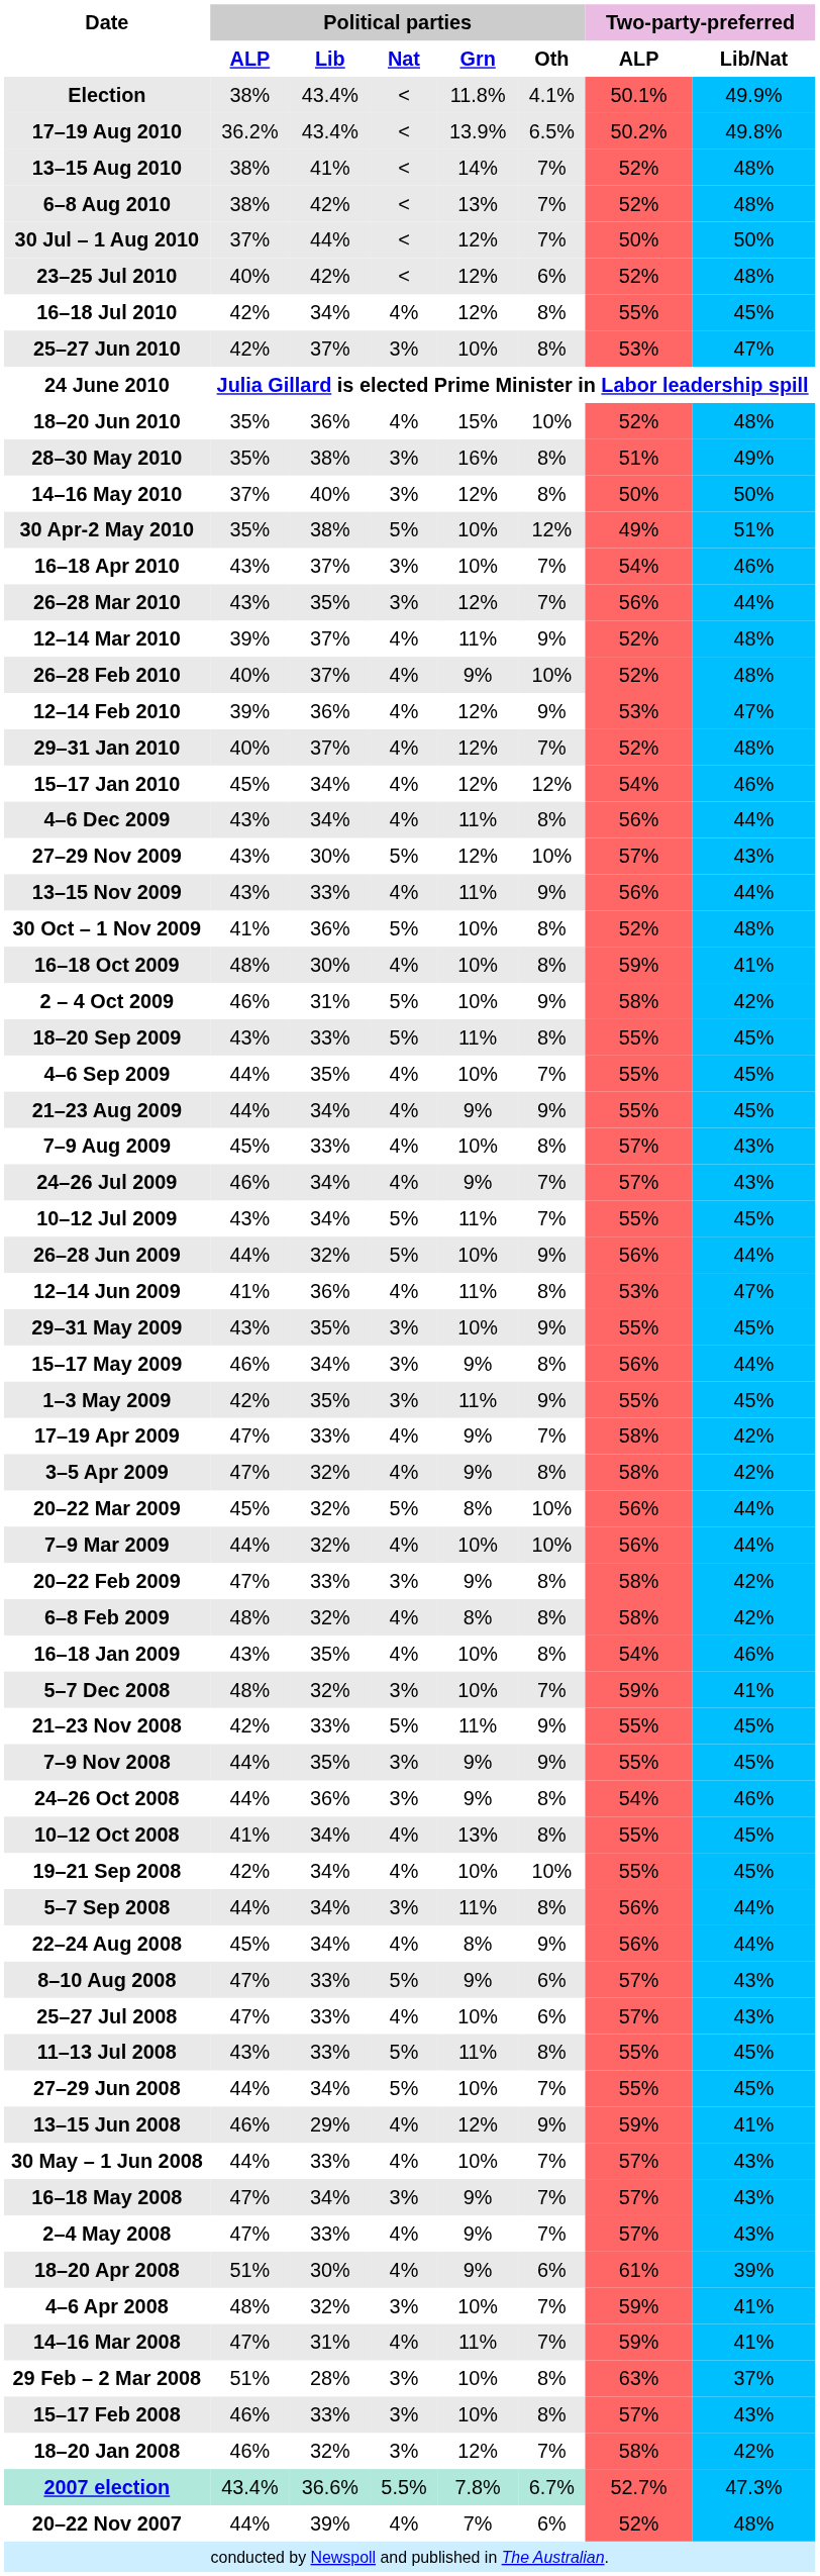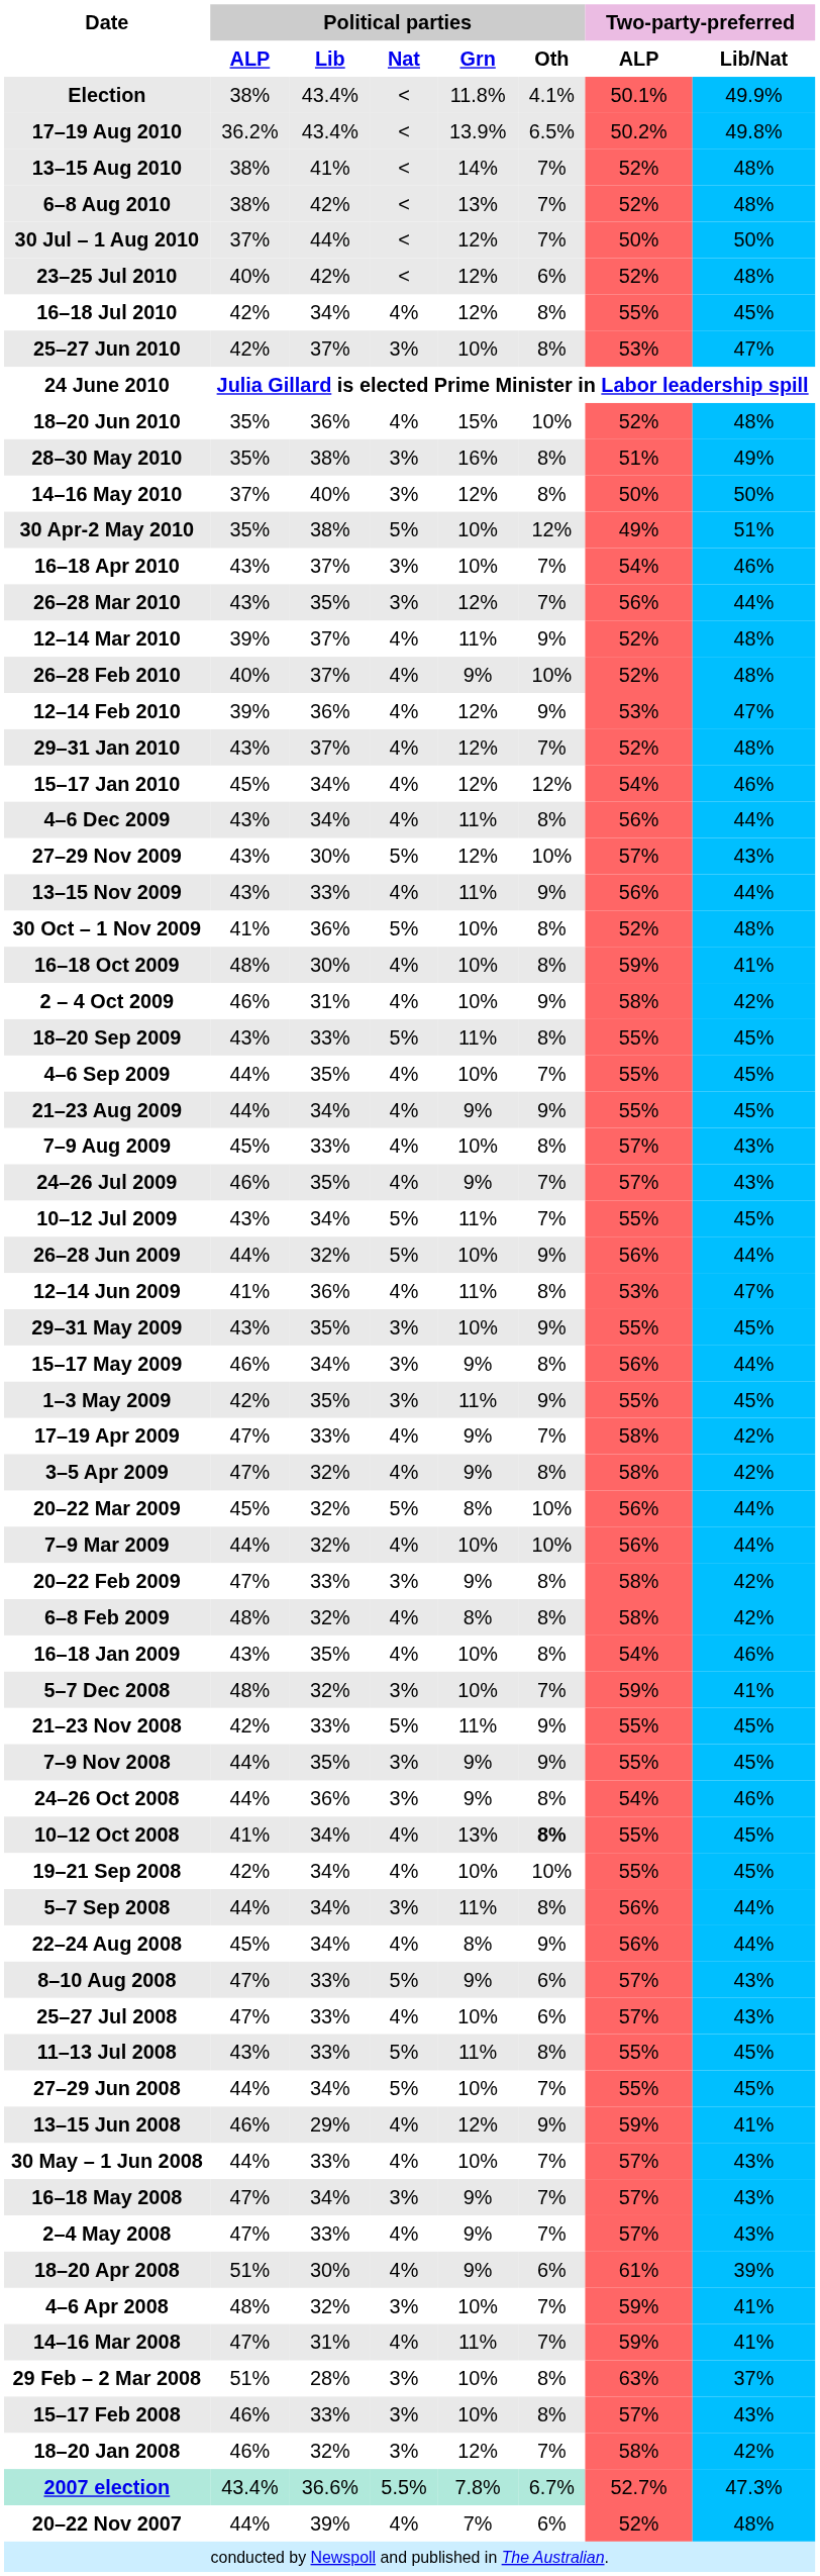29–31 Jan 2010 | Political parties / ALP: 40% -> 43%
2 – 4 Oct 2009 | Political parties / Nat: 5% -> 4%
24–26 Jul 2009 | Political parties / Lib: 34% -> 35%
10–12 Oct 2008 | Political parties / Oth: normal -> bold
